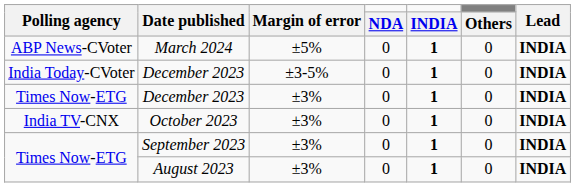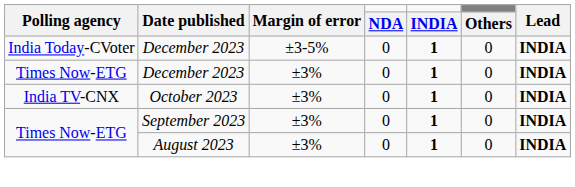- row: ABP News-CVoter | March 2024 | ±5% | 0 | 1 | 0 | INDIA
